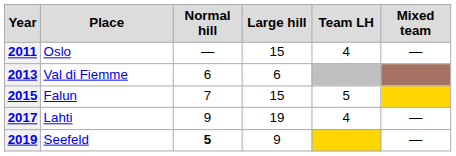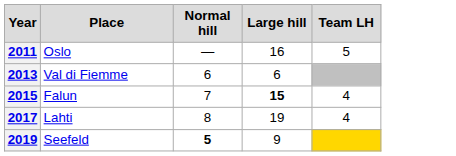- column: Mixed team | — | — | —
2011 | Large hill: 15 -> 16
2011 | Team LH: 4 -> 5
2015 | Large hill: normal -> bold
2015 | Team LH: 5 -> 4
2017 | Normal hill: 9 -> 8
